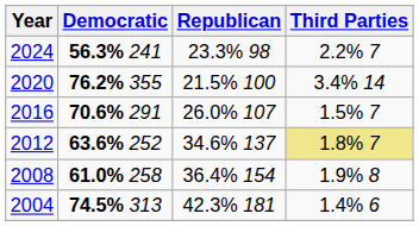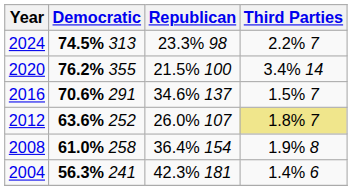2024 | Democratic: 56.3% 241 -> 74.5% 313
2016 | Republican: 26.0% 107 -> 34.6% 137
2012 | Republican: 34.6% 137 -> 26.0% 107
2004 | Democratic: 74.5% 313 -> 56.3% 241
